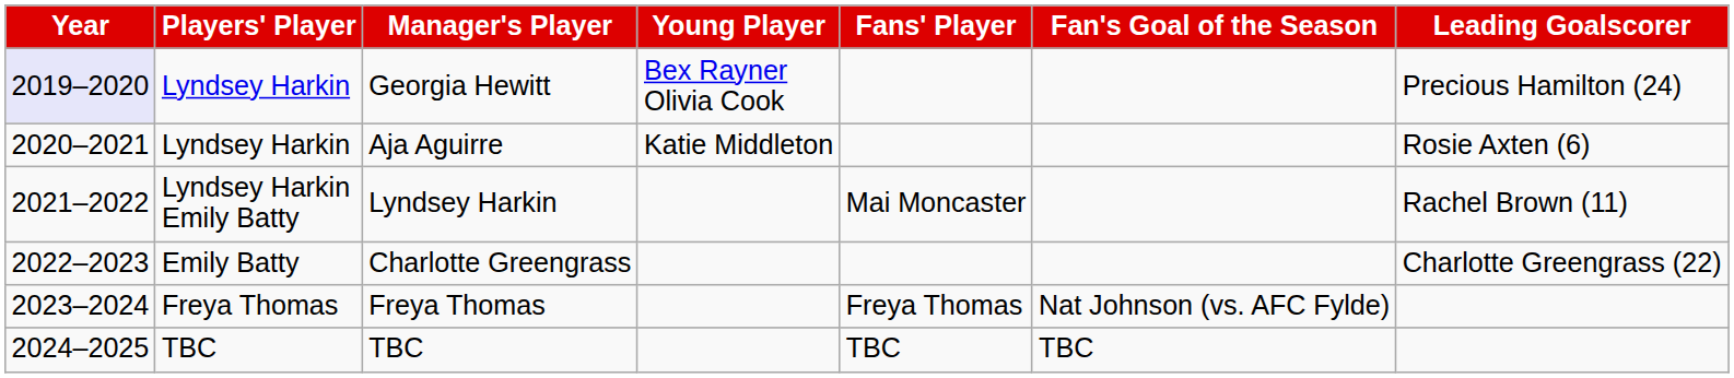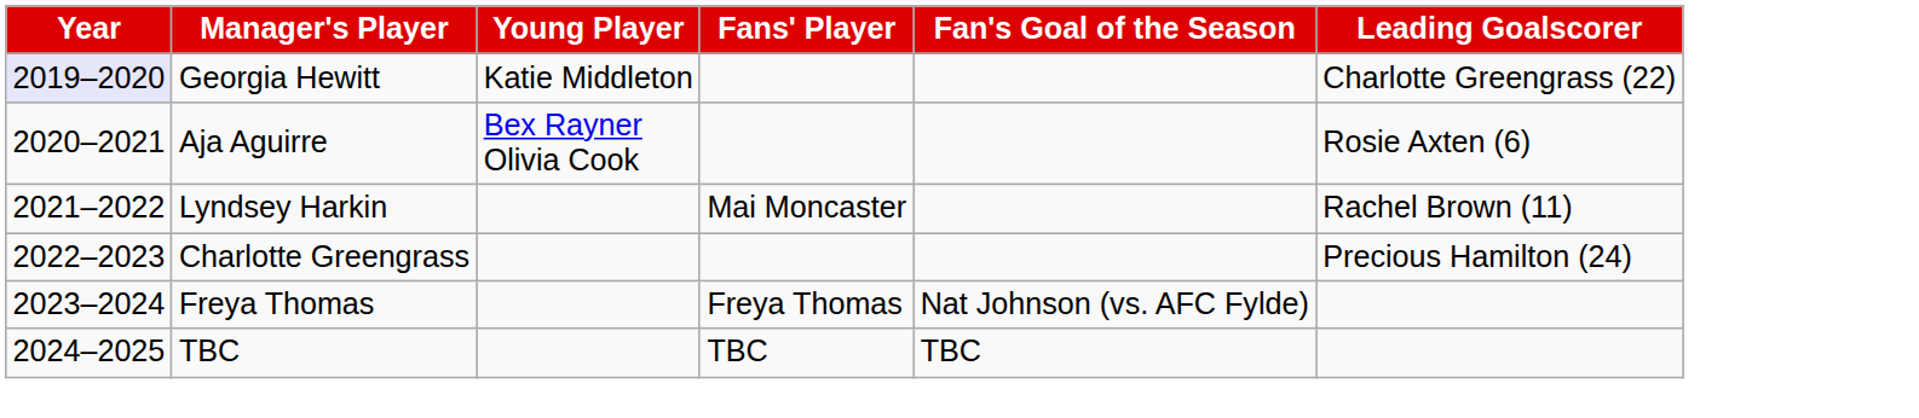- column: Players' Player | Lyndsey Harkin | Lyndsey Harkin | Lyndsey Harkin Emily Batty | Emily Batty | Freya Thomas | TBC
Georgia Hewitt | Young Player: Bex Rayner Olivia Cook -> Katie Middleton
Georgia Hewitt | Leading Goalscorer: Precious Hamilton (24) -> Charlotte Greengrass (22)
Aja Aguirre | Young Player: Katie Middleton -> Bex Rayner Olivia Cook
Charlotte Greengrass | Leading Goalscorer: Charlotte Greengrass (22) -> Precious Hamilton (24)
